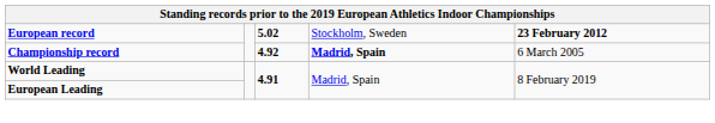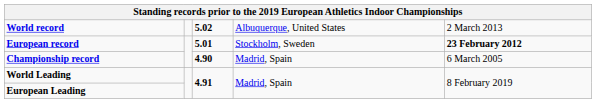+ row: World record | 5.02 | Albuquerque, United States | 2 March 2013
European record | column 3: 5.02 -> 5.01
Championship record | column 3: 4.92 -> 4.90
Championship record | column 4: bold -> normal
